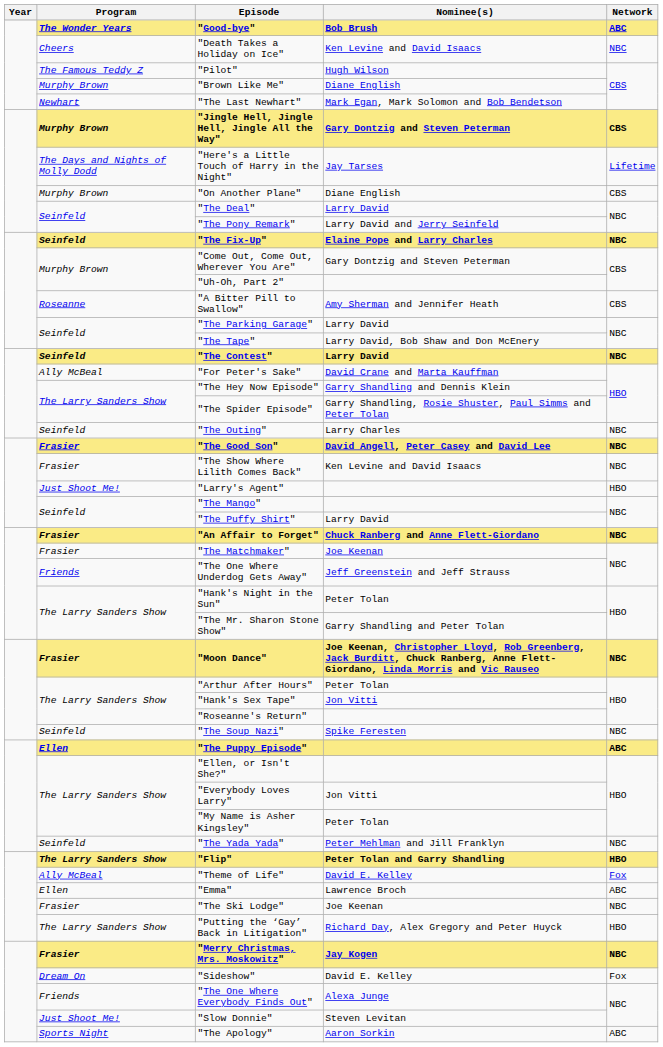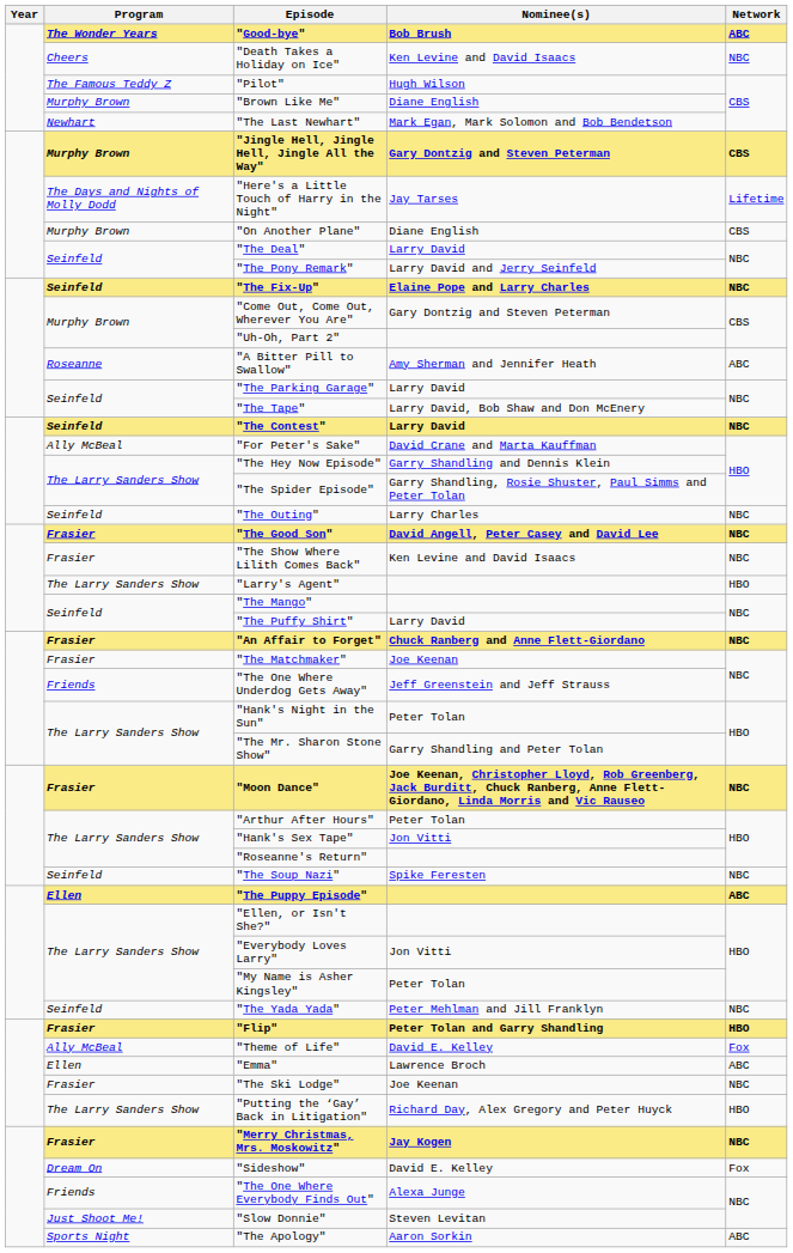"A Bitter Pill to Swallow" | Network: CBS -> ABC
"Larry's Agent" | Program: Just Shoot Me! -> The Larry Sanders Show
"Flip" | Program: The Larry Sanders Show -> Frasier
